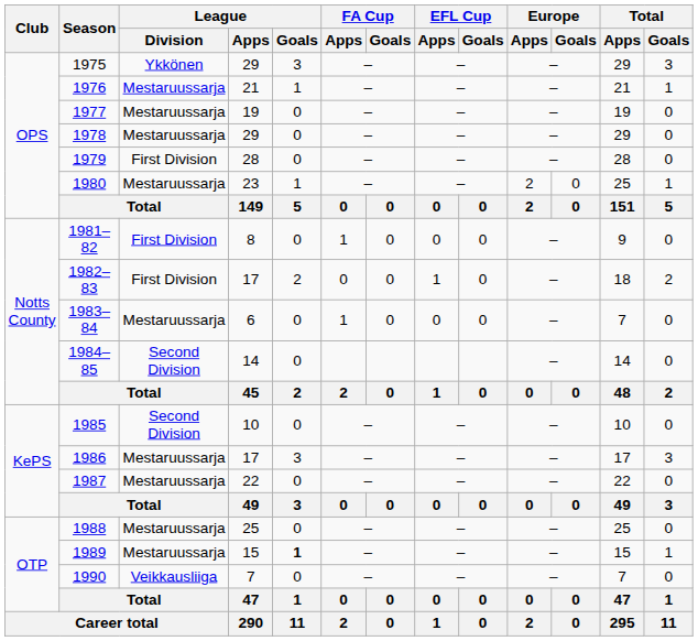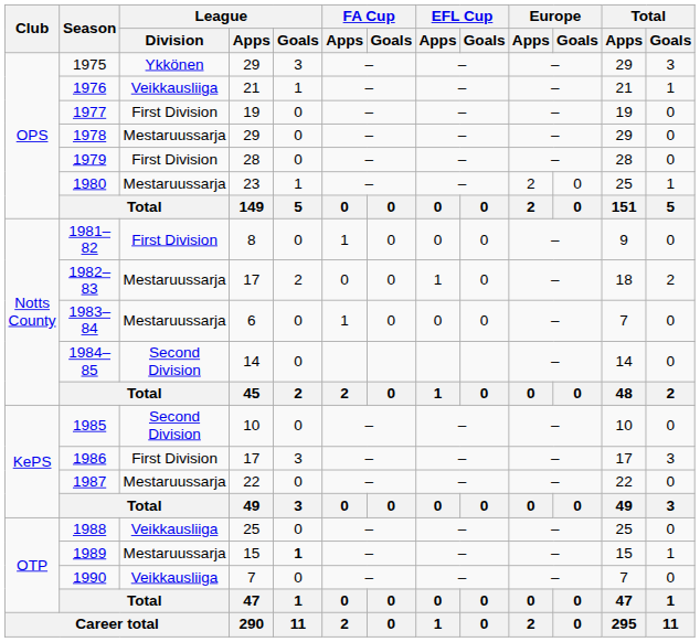1976 | League / Division: Mestaruussarja -> Veikkausliiga
1977 | League / Division: Mestaruussarja -> First Division
1982–83 | League / Division: First Division -> Mestaruussarja
1986 | League / Division: Mestaruussarja -> First Division
1988 | League / Division: Mestaruussarja -> Veikkausliiga
